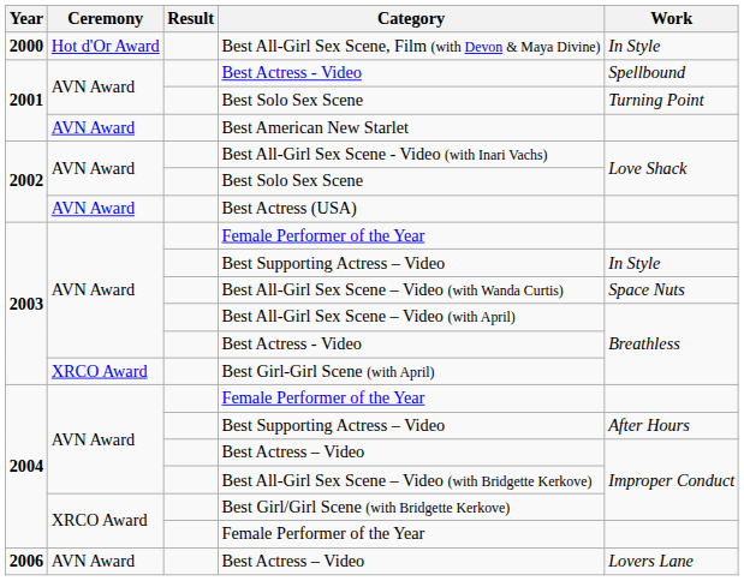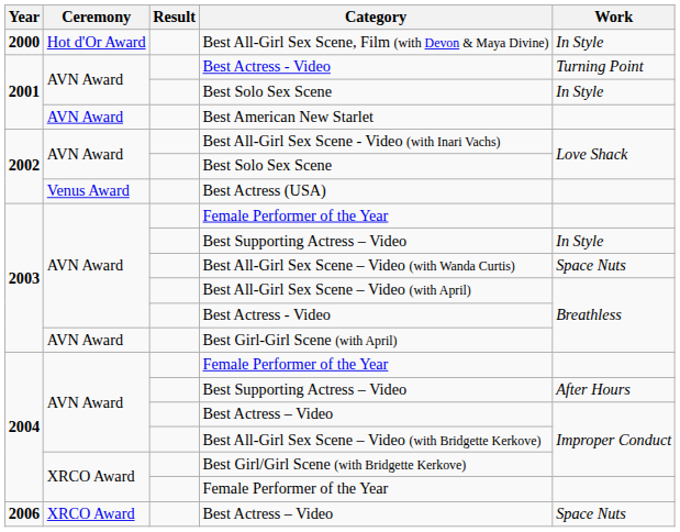2001 / Best Actress - Video | Work: Spellbound -> Turning Point
2001 / Best Solo Sex Scene | Work: Turning Point -> In Style
Best Actress (USA) | Ceremony: AVN Award -> Venus Award
Best Girl-Girl Scene (with April) | Ceremony: XRCO Award -> AVN Award
2006 / Best Actress – Video | Ceremony: AVN Award -> XRCO Award
2006 / Best Actress – Video | Work: Lovers Lane -> Space Nuts
